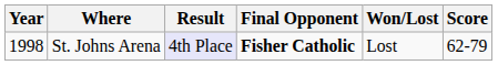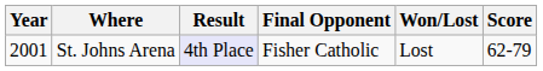St. Johns Arena | Year: 1998 -> 2001
St. Johns Arena | Final Opponent: bold -> normal
